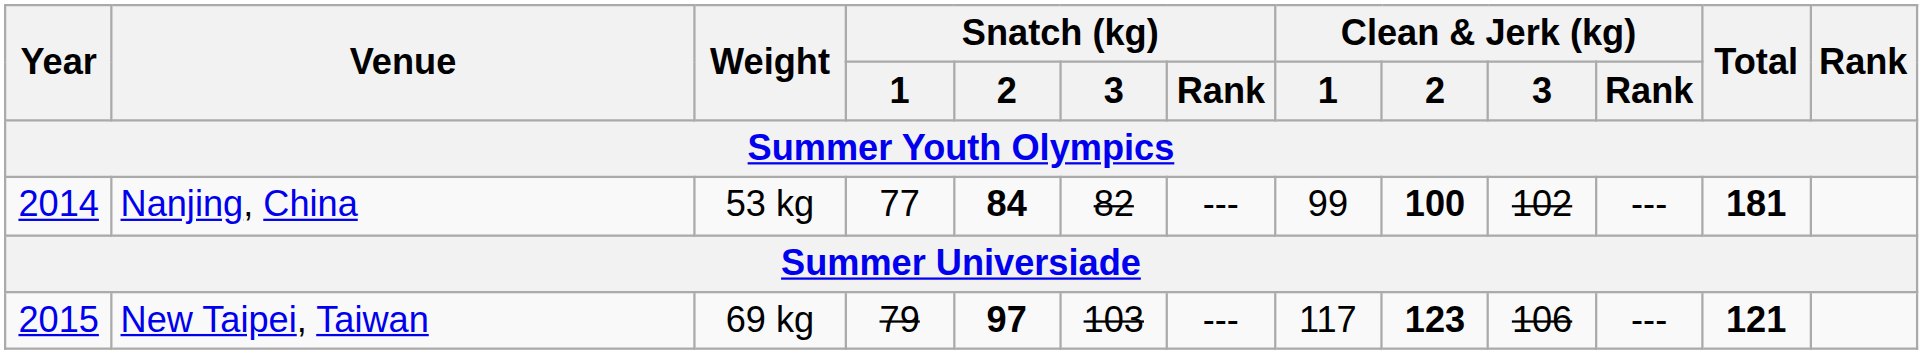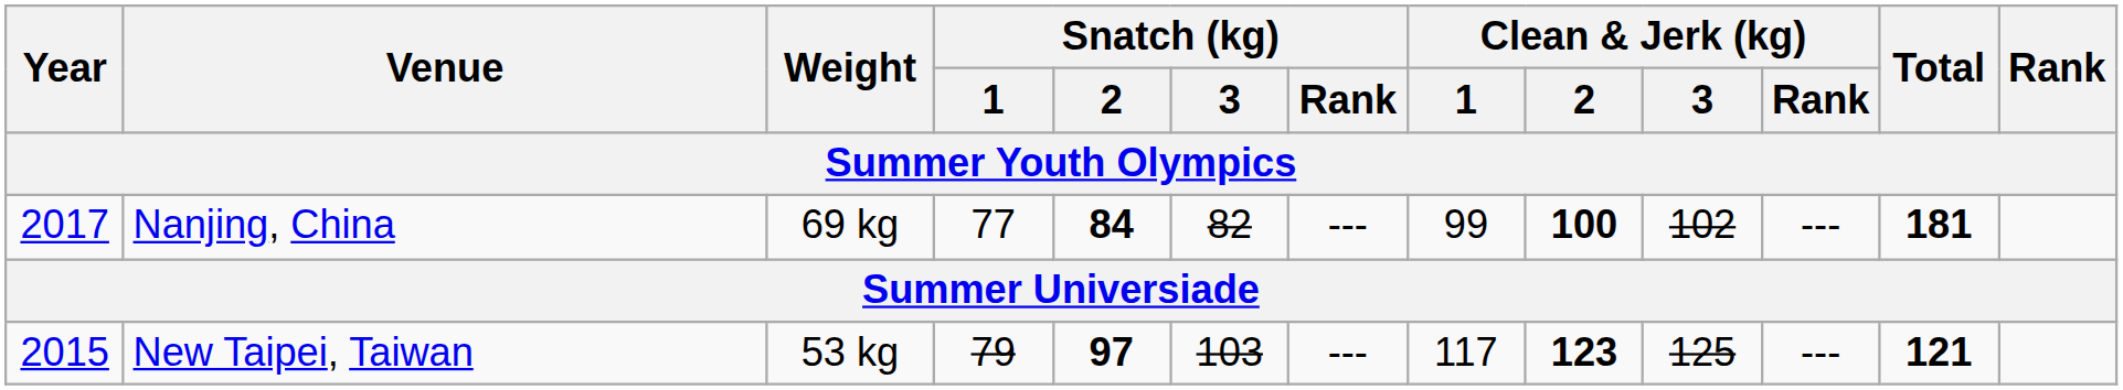Nanjing, China | Year: 2014 -> 2017
Nanjing, China | Weight: 53 kg -> 69 kg
New Taipei, Taiwan | Weight: 69 kg -> 53 kg
New Taipei, Taiwan | Clean & Jerk (kg) / 3: 106 -> 125
